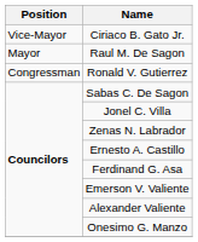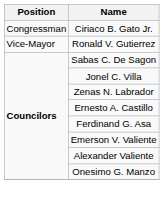Ciriaco B. Gato Jr. | Position: Vice-Mayor -> Congressman
- row: Mayor | Raul M. De Sagon
Ronald V. Gutierrez | Position: Congressman -> Vice-Mayor
